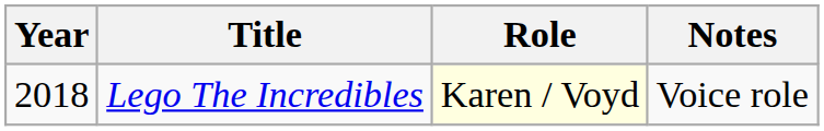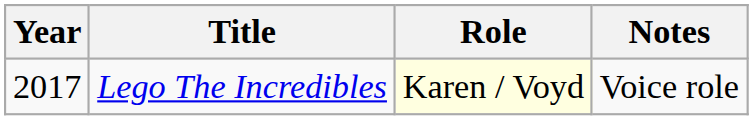Lego The Incredibles | Year: 2018 -> 2017
